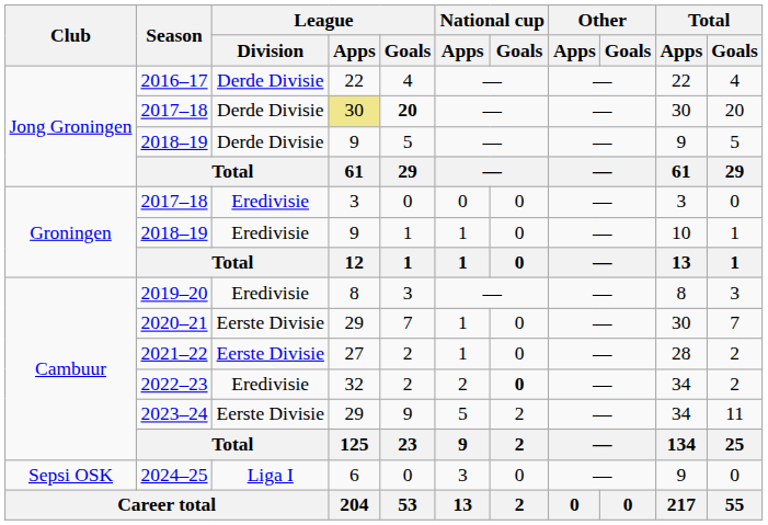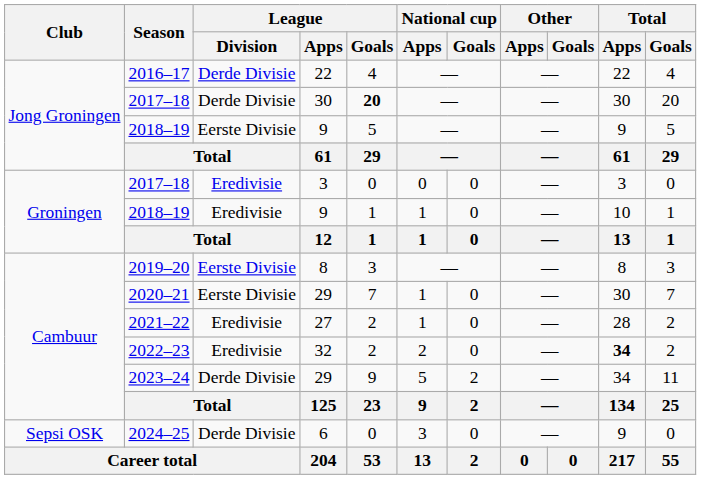Jong Groningen / 2017–18 | League / Apps: khaki background -> no background
Jong Groningen / 2018–19 | League / Division: Derde Divisie -> Eerste Divisie
2019–20 | League / Division: Eredivisie -> Eerste Divisie
2021–22 | League / Division: Eerste Divisie -> Eredivisie
2022–23 | National cup / Goals: bold -> normal
2022–23 | Total / Apps: normal -> bold
2023–24 | League / Division: Eerste Divisie -> Derde Divisie
2024–25 | League / Division: Liga I -> Derde Divisie
